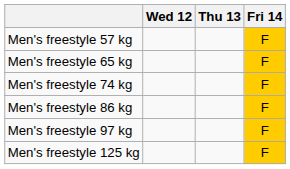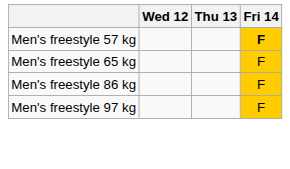Men's freestyle 57 kg | Fri 14: normal -> bold
- row: Men's freestyle 74 kg | F
- row: Men's freestyle 125 kg | F
